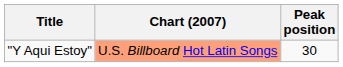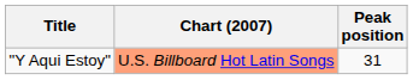"Y Aqui Estoy" | Peak position: 30 -> 31
